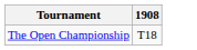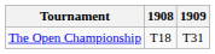+ column: 1909 | T31
